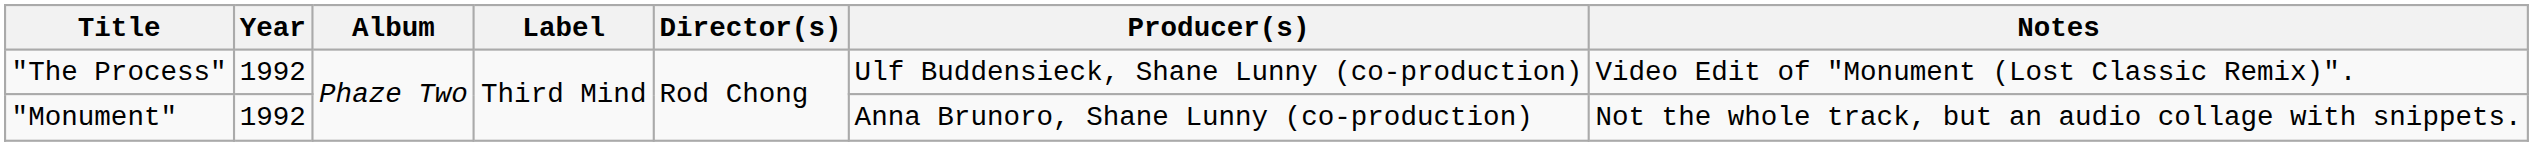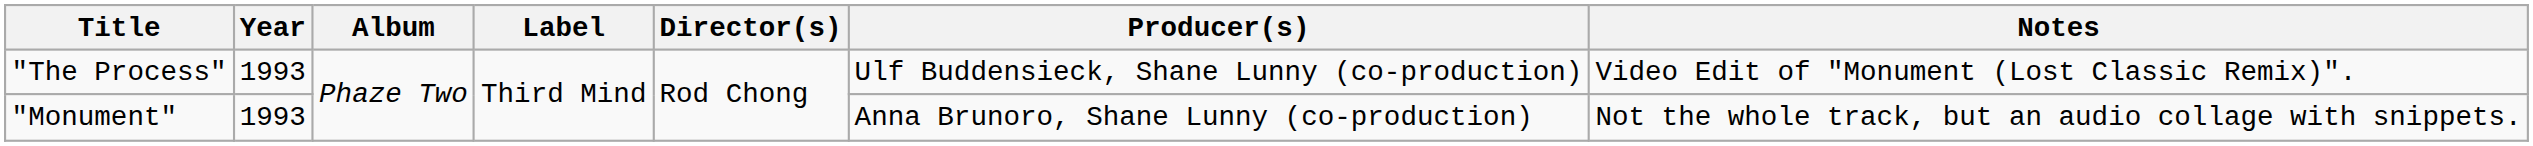"The Process" | Year: 1992 -> 1993
"Monument" | Year: 1992 -> 1993
